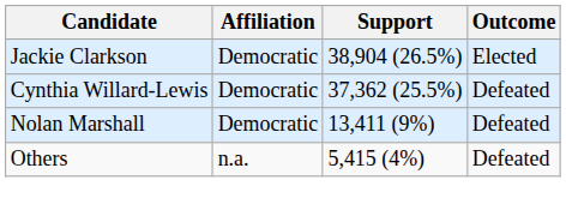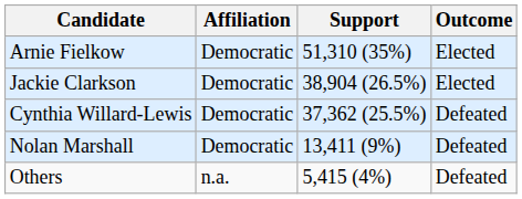+ row: Arnie Fielkow | Democratic | 51,310 (35%) | Elected
